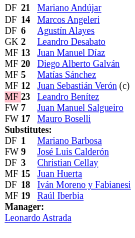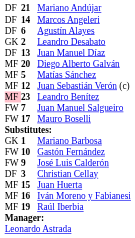Juan Manuel Díaz | column 1: MF -> DF
Mariano Barbosa | column 1: DF -> GK
+ row: FW | 10 | Gastón Fernández
Iván Moreno y Fabianesi | column 1: DF -> MF
Iván Moreno y Fabianesi | column 2: 18 -> 16
